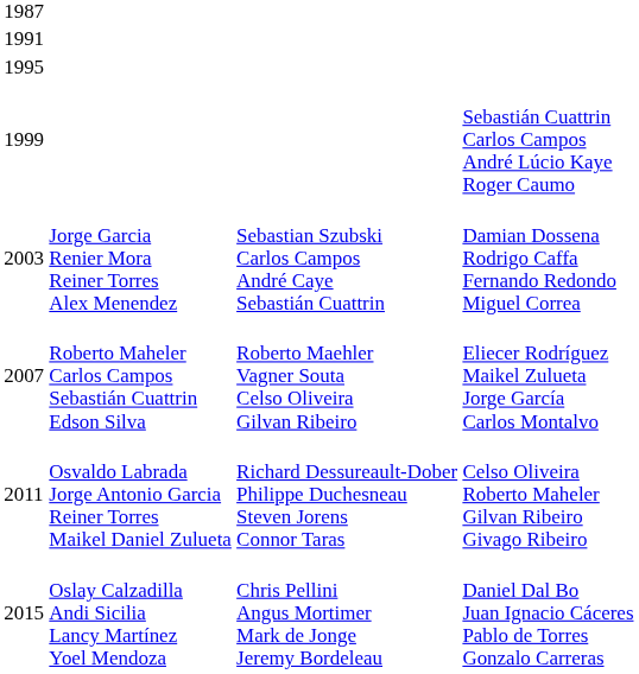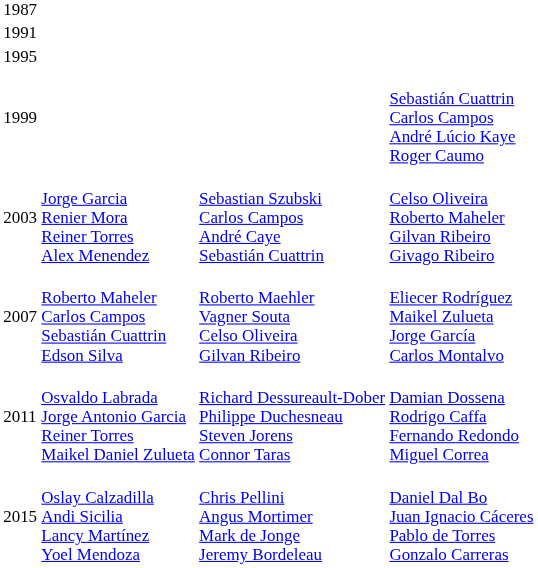2003 | column 4: Damian Dossena Rodrigo Caffa Fernando Redondo Miguel Correa -> Celso Oliveira Roberto Maheler Gilvan Ribeiro Givago Ribeiro
2011 | column 4: Celso Oliveira Roberto Maheler Gilvan Ribeiro Givago Ribeiro -> Damian Dossena Rodrigo Caffa Fernando Redondo Miguel Correa
